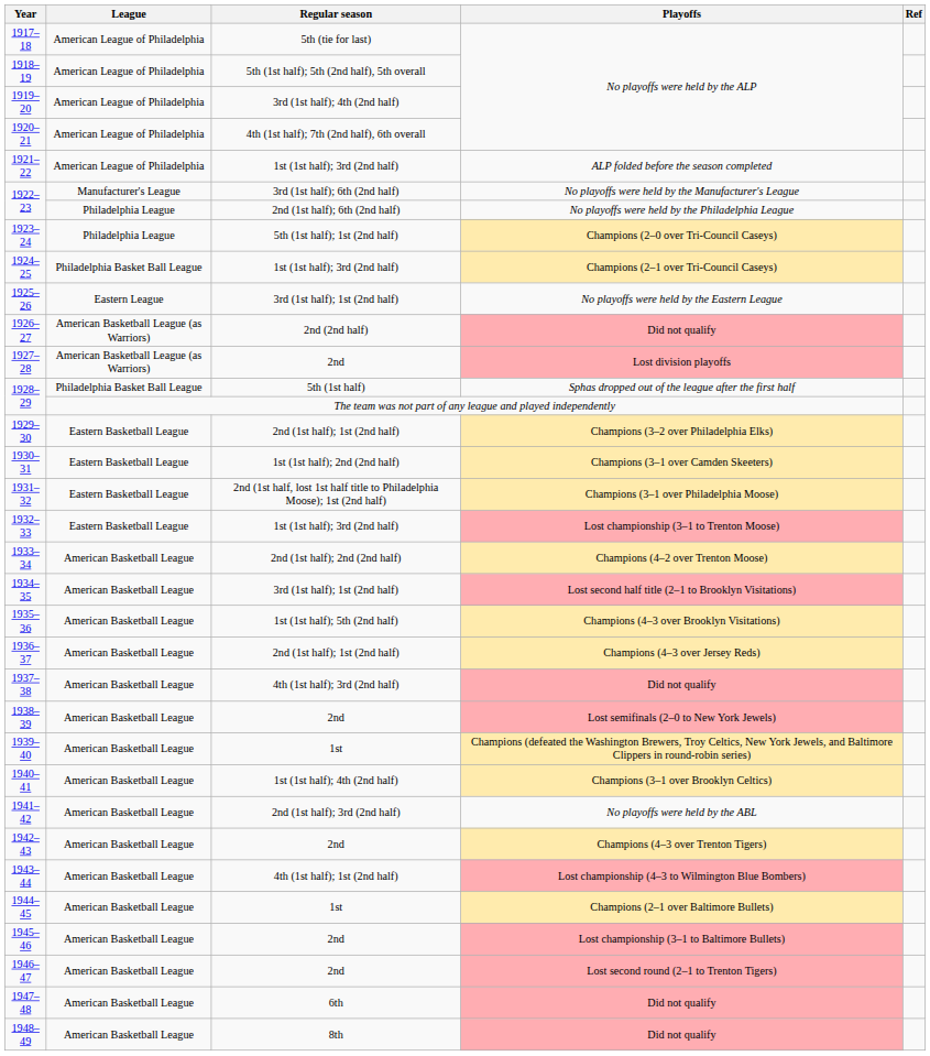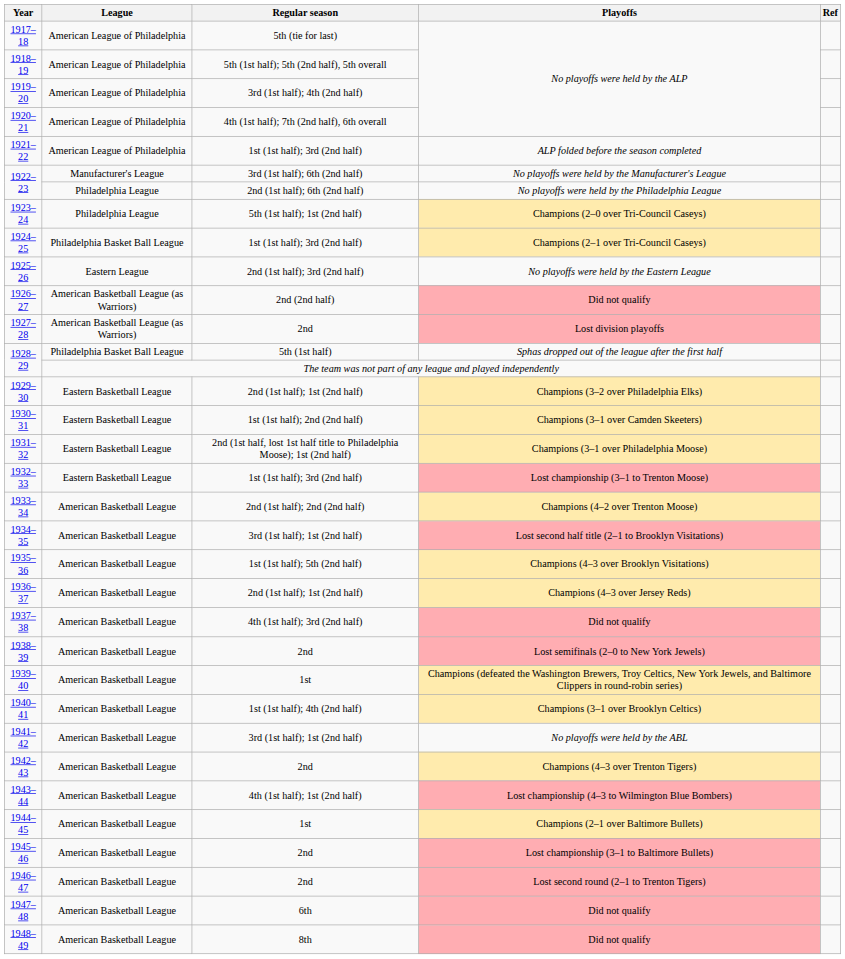1925–26 | Regular season: 3rd (1st half); 1st (2nd half) -> 2nd (1st half); 3rd (2nd half)
1941–42 | Regular season: 2nd (1st half); 3rd (2nd half) -> 3rd (1st half); 1st (2nd half)
